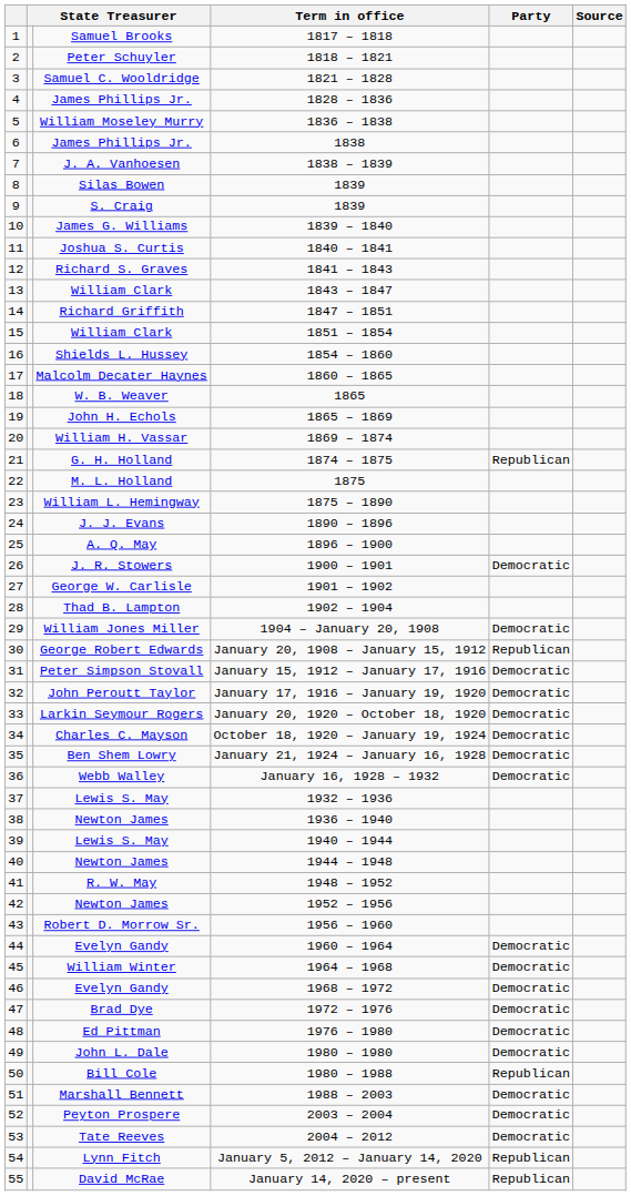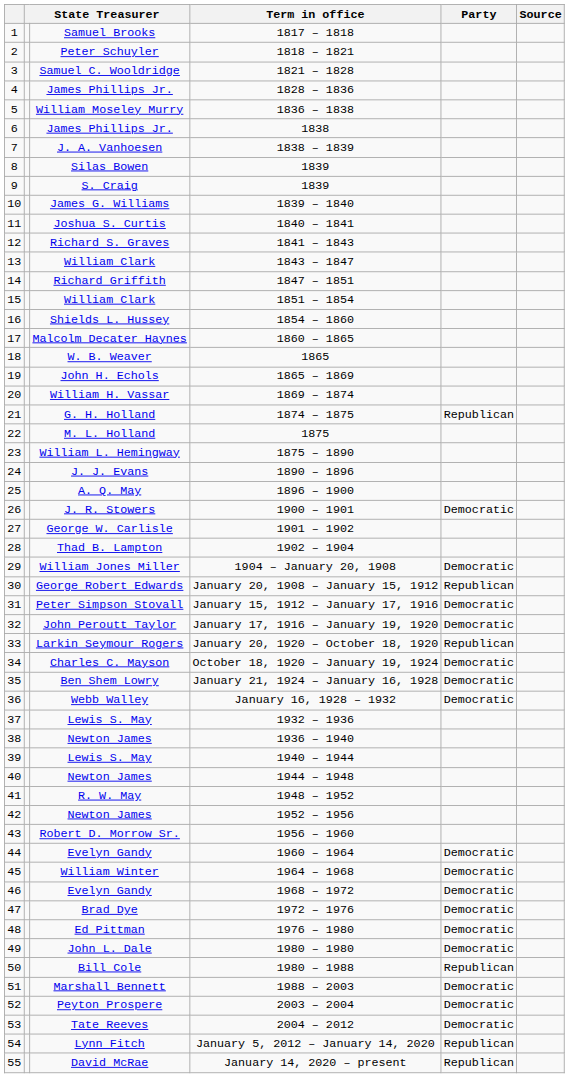33 | Party: Democratic -> Republican
